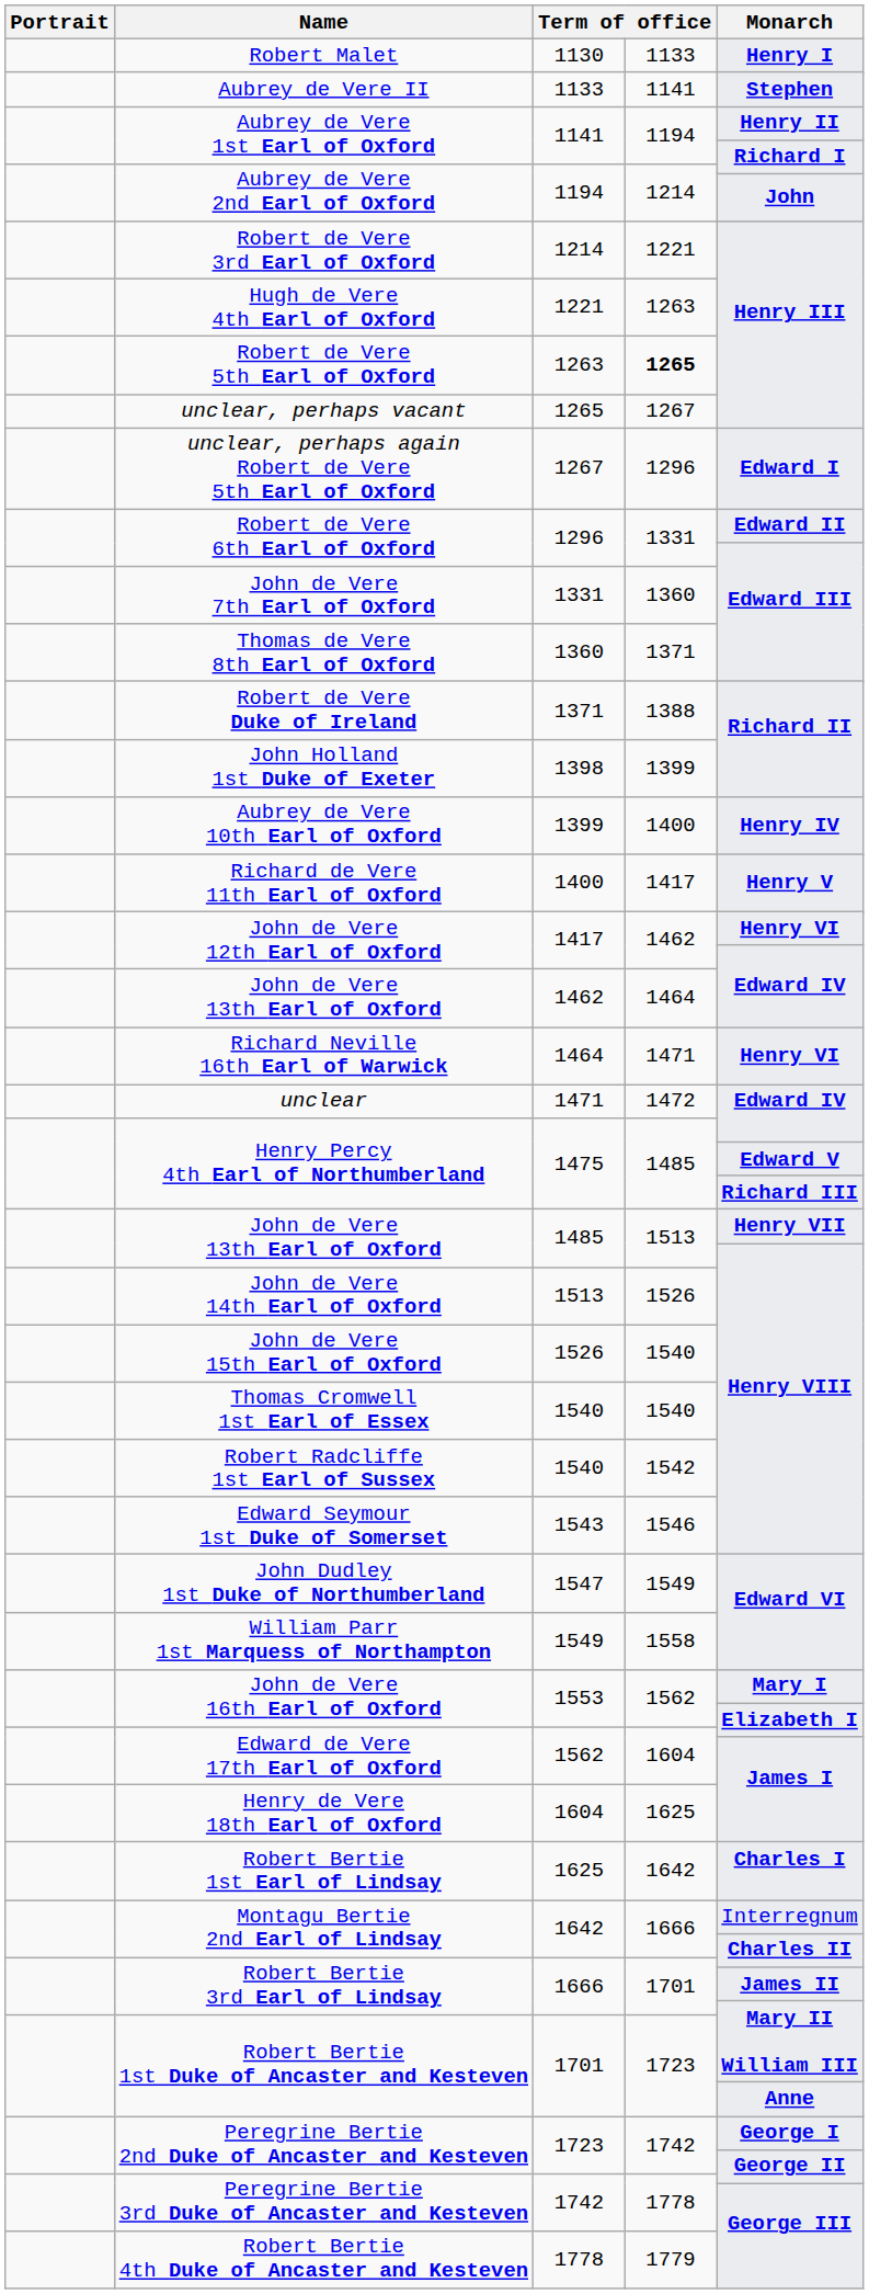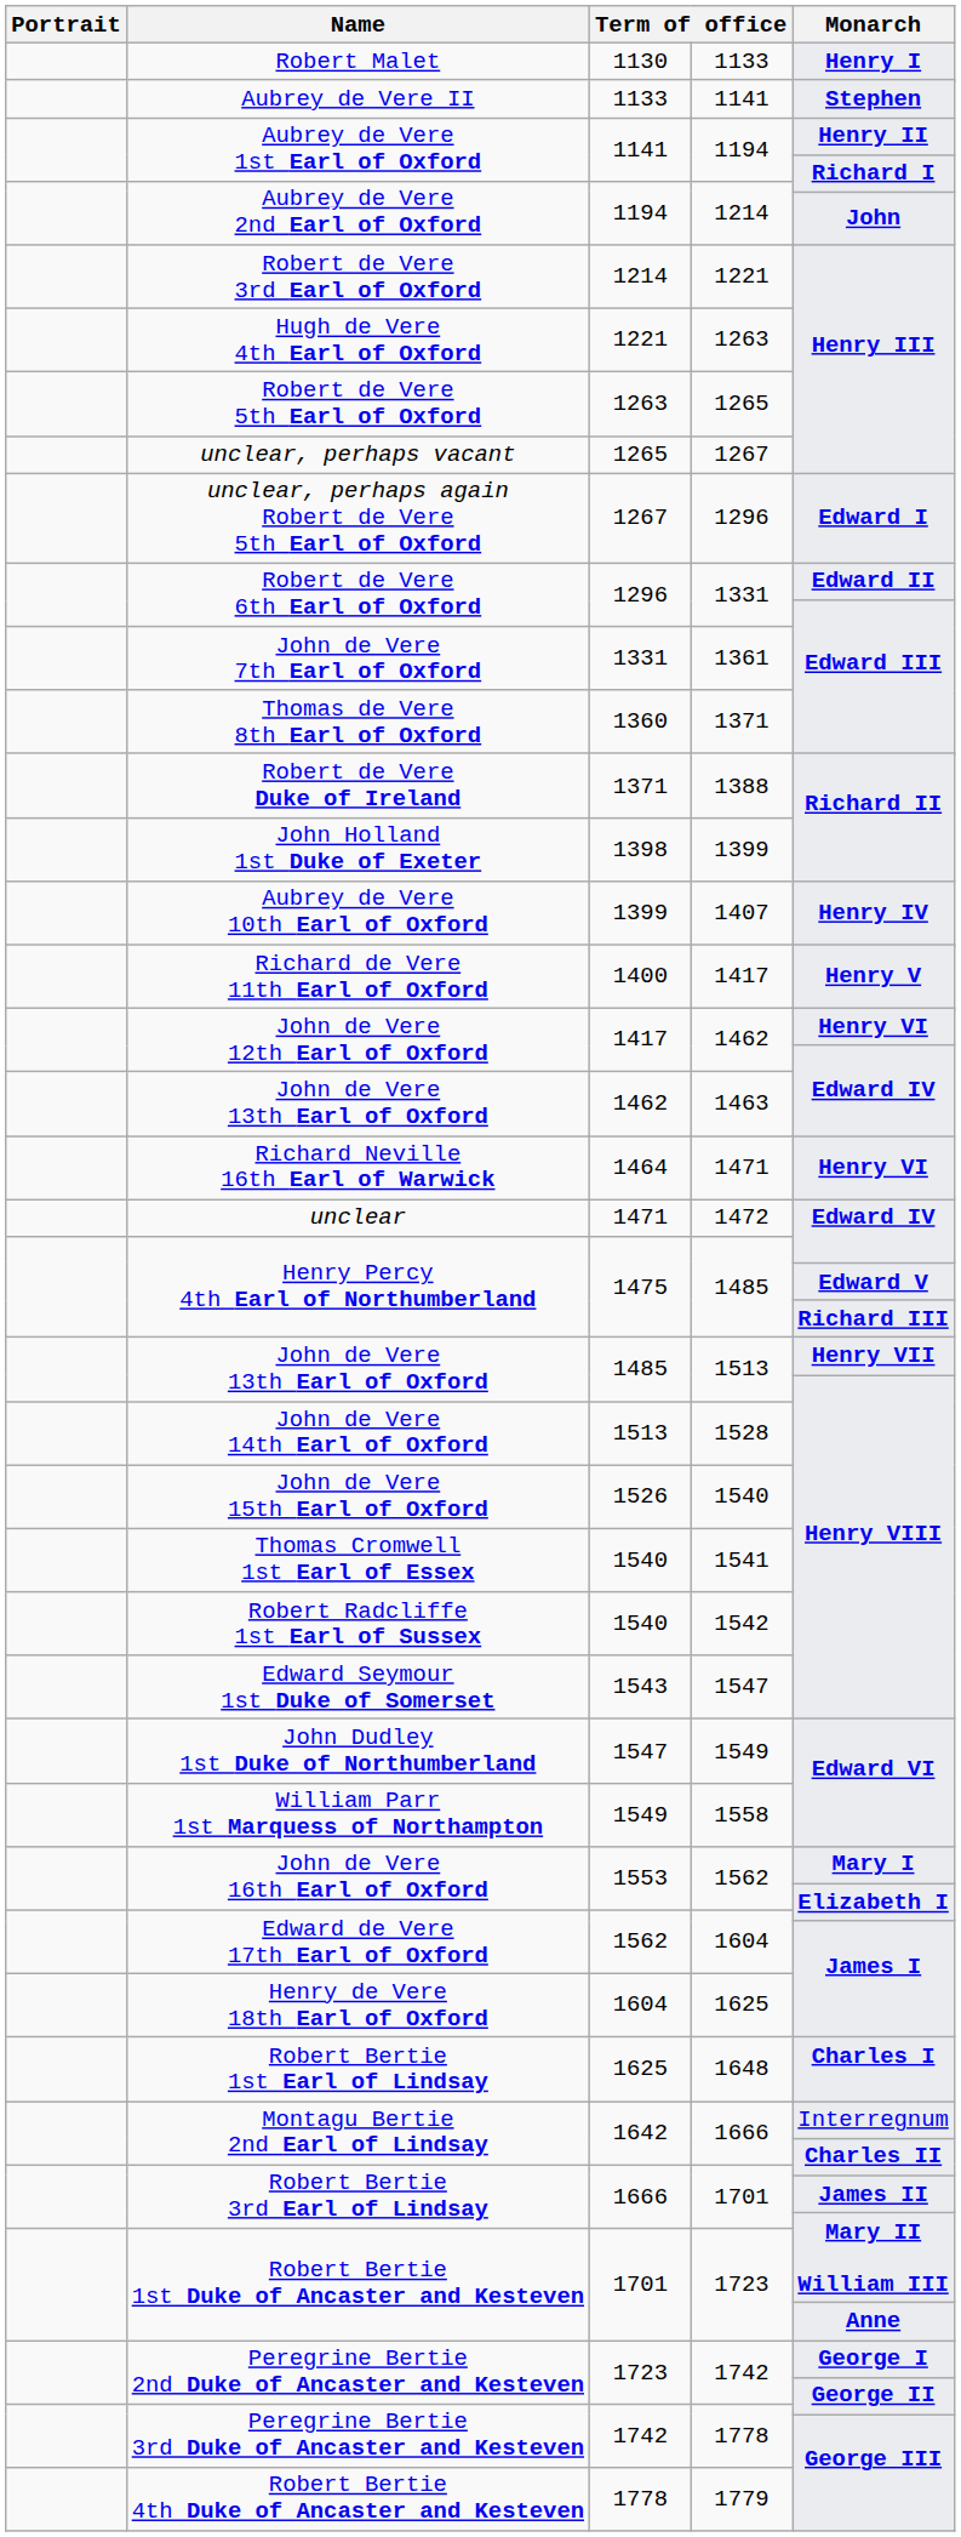Robert de Vere 5th Earl of Oxford | column 4: bold -> normal
John de Vere 7th Earl of Oxford | column 4: 1360 -> 1361
Aubrey de Vere 10th Earl of Oxford | column 4: 1400 -> 1407
John de Vere 13th Earl of Oxford / 1462 | column 4: 1464 -> 1463
John de Vere 14th Earl of Oxford | column 4: 1526 -> 1528
Thomas Cromwell 1st Earl of Essex | column 4: 1540 -> 1541
Edward Seymour 1st Duke of Somerset | column 4: 1546 -> 1547
Robert Bertie 1st Earl of Lindsay | column 4: 1642 -> 1648
